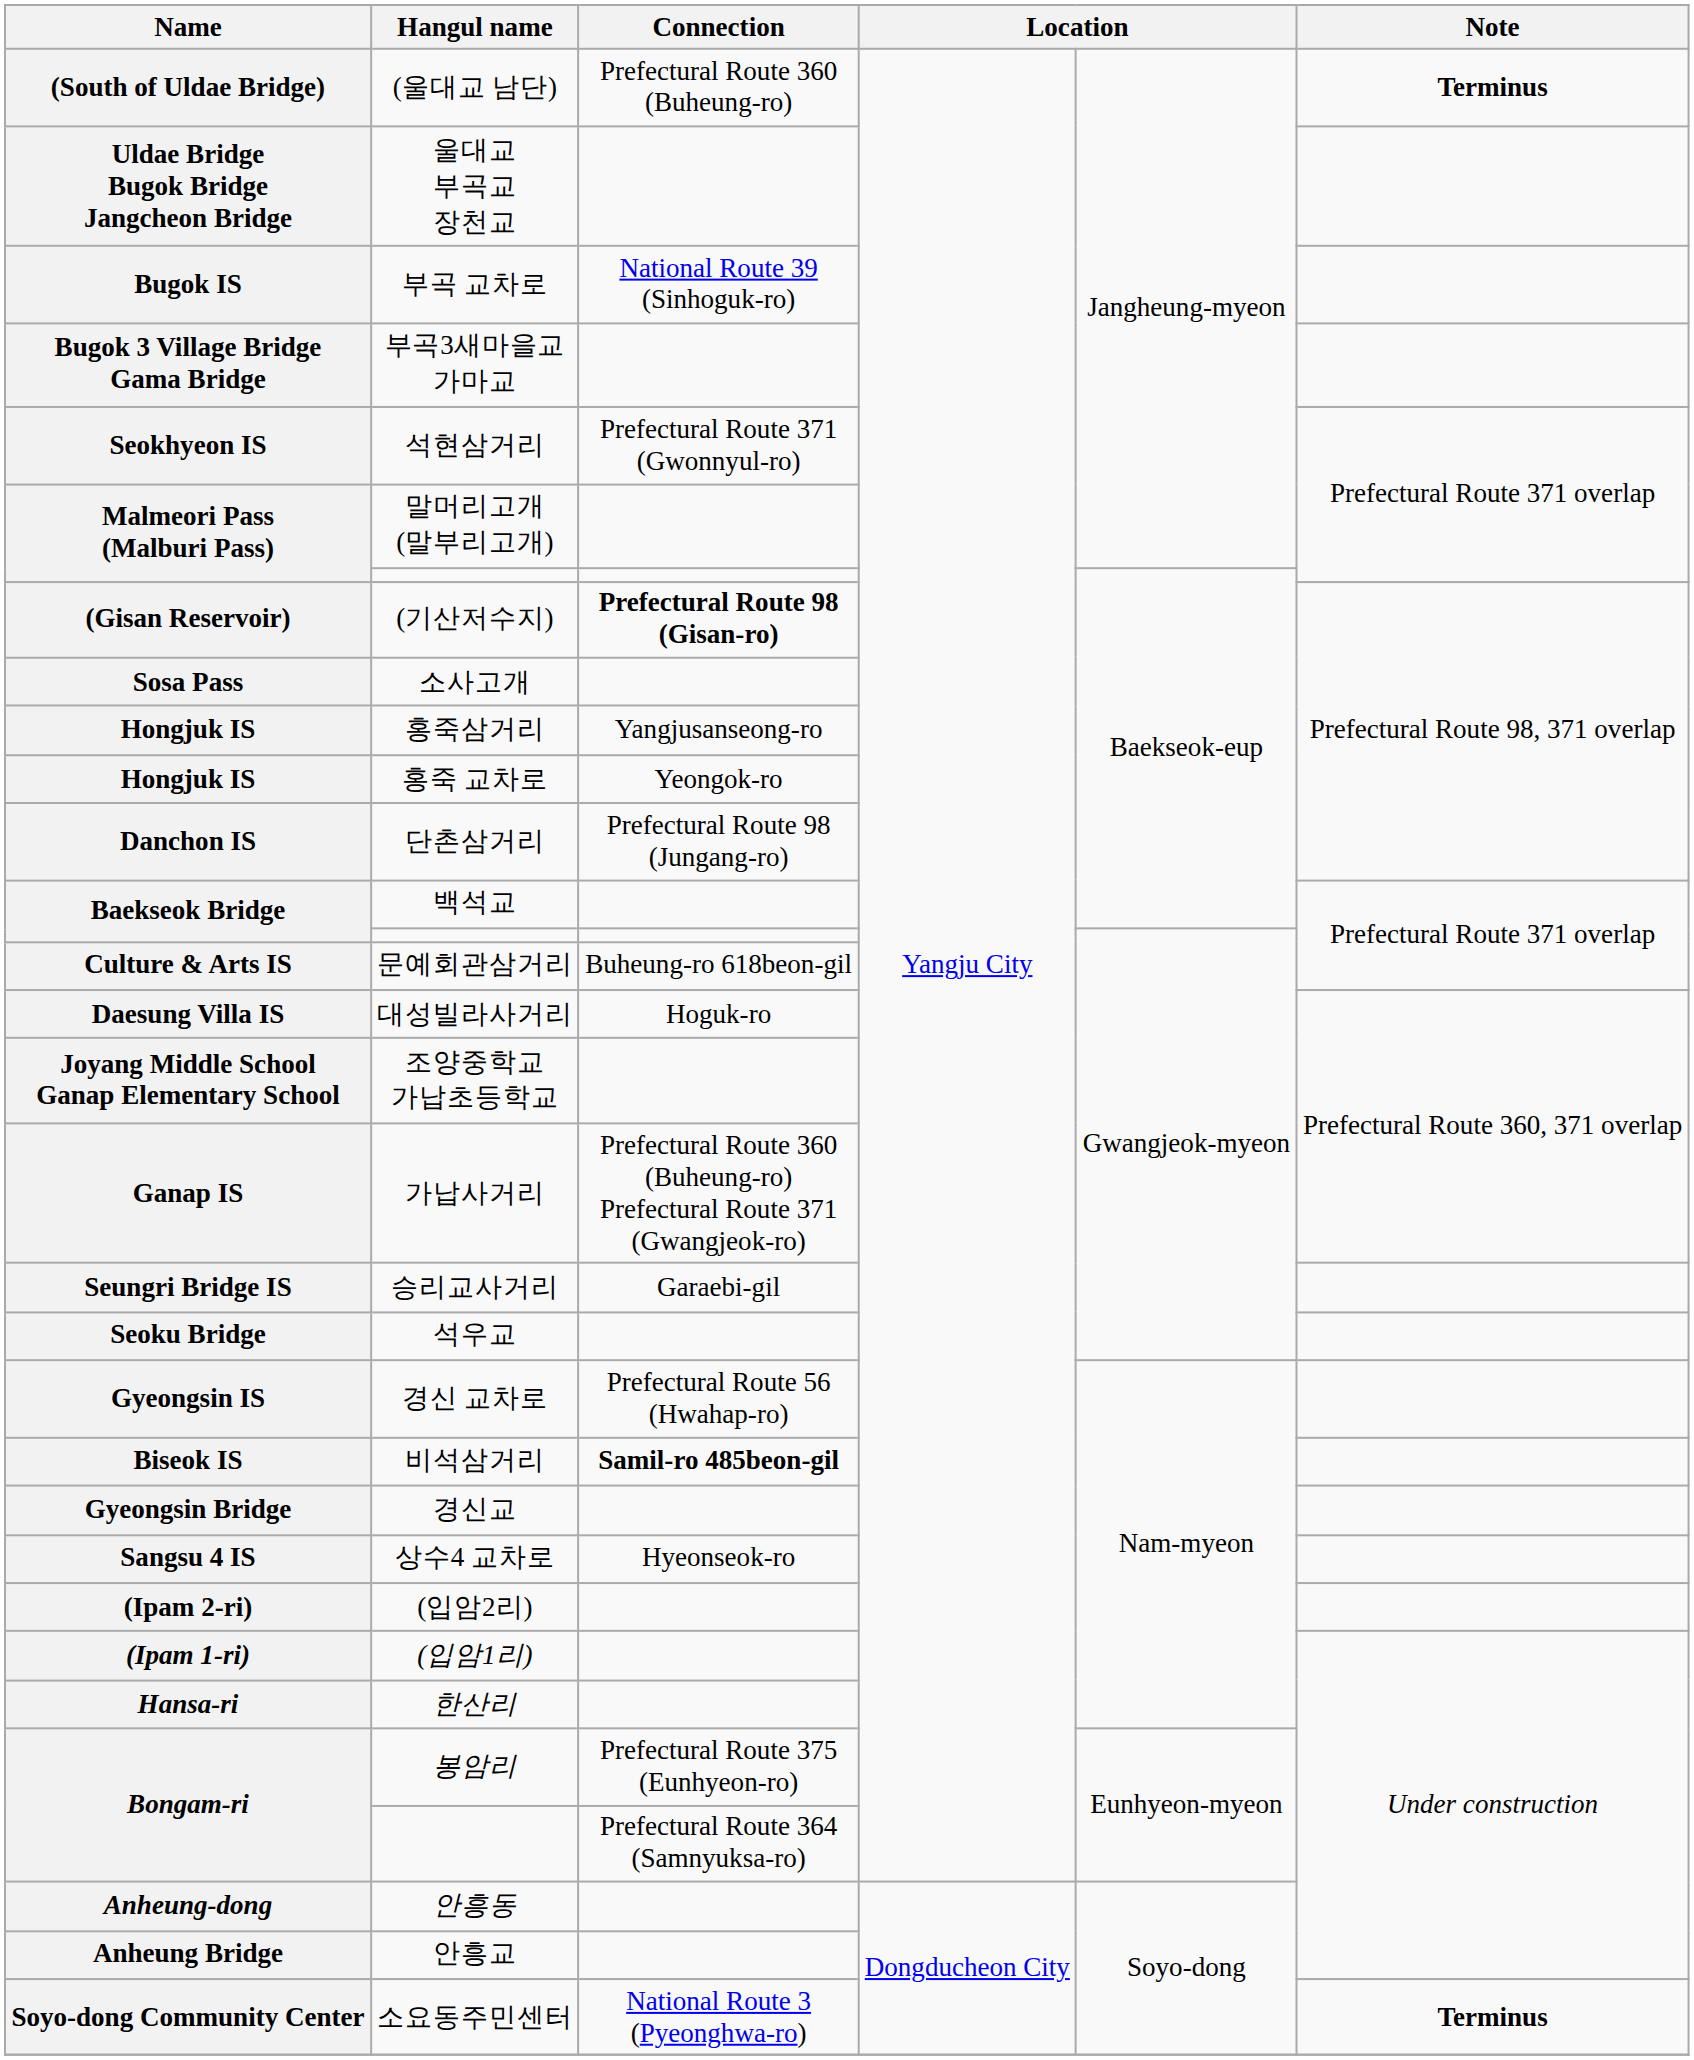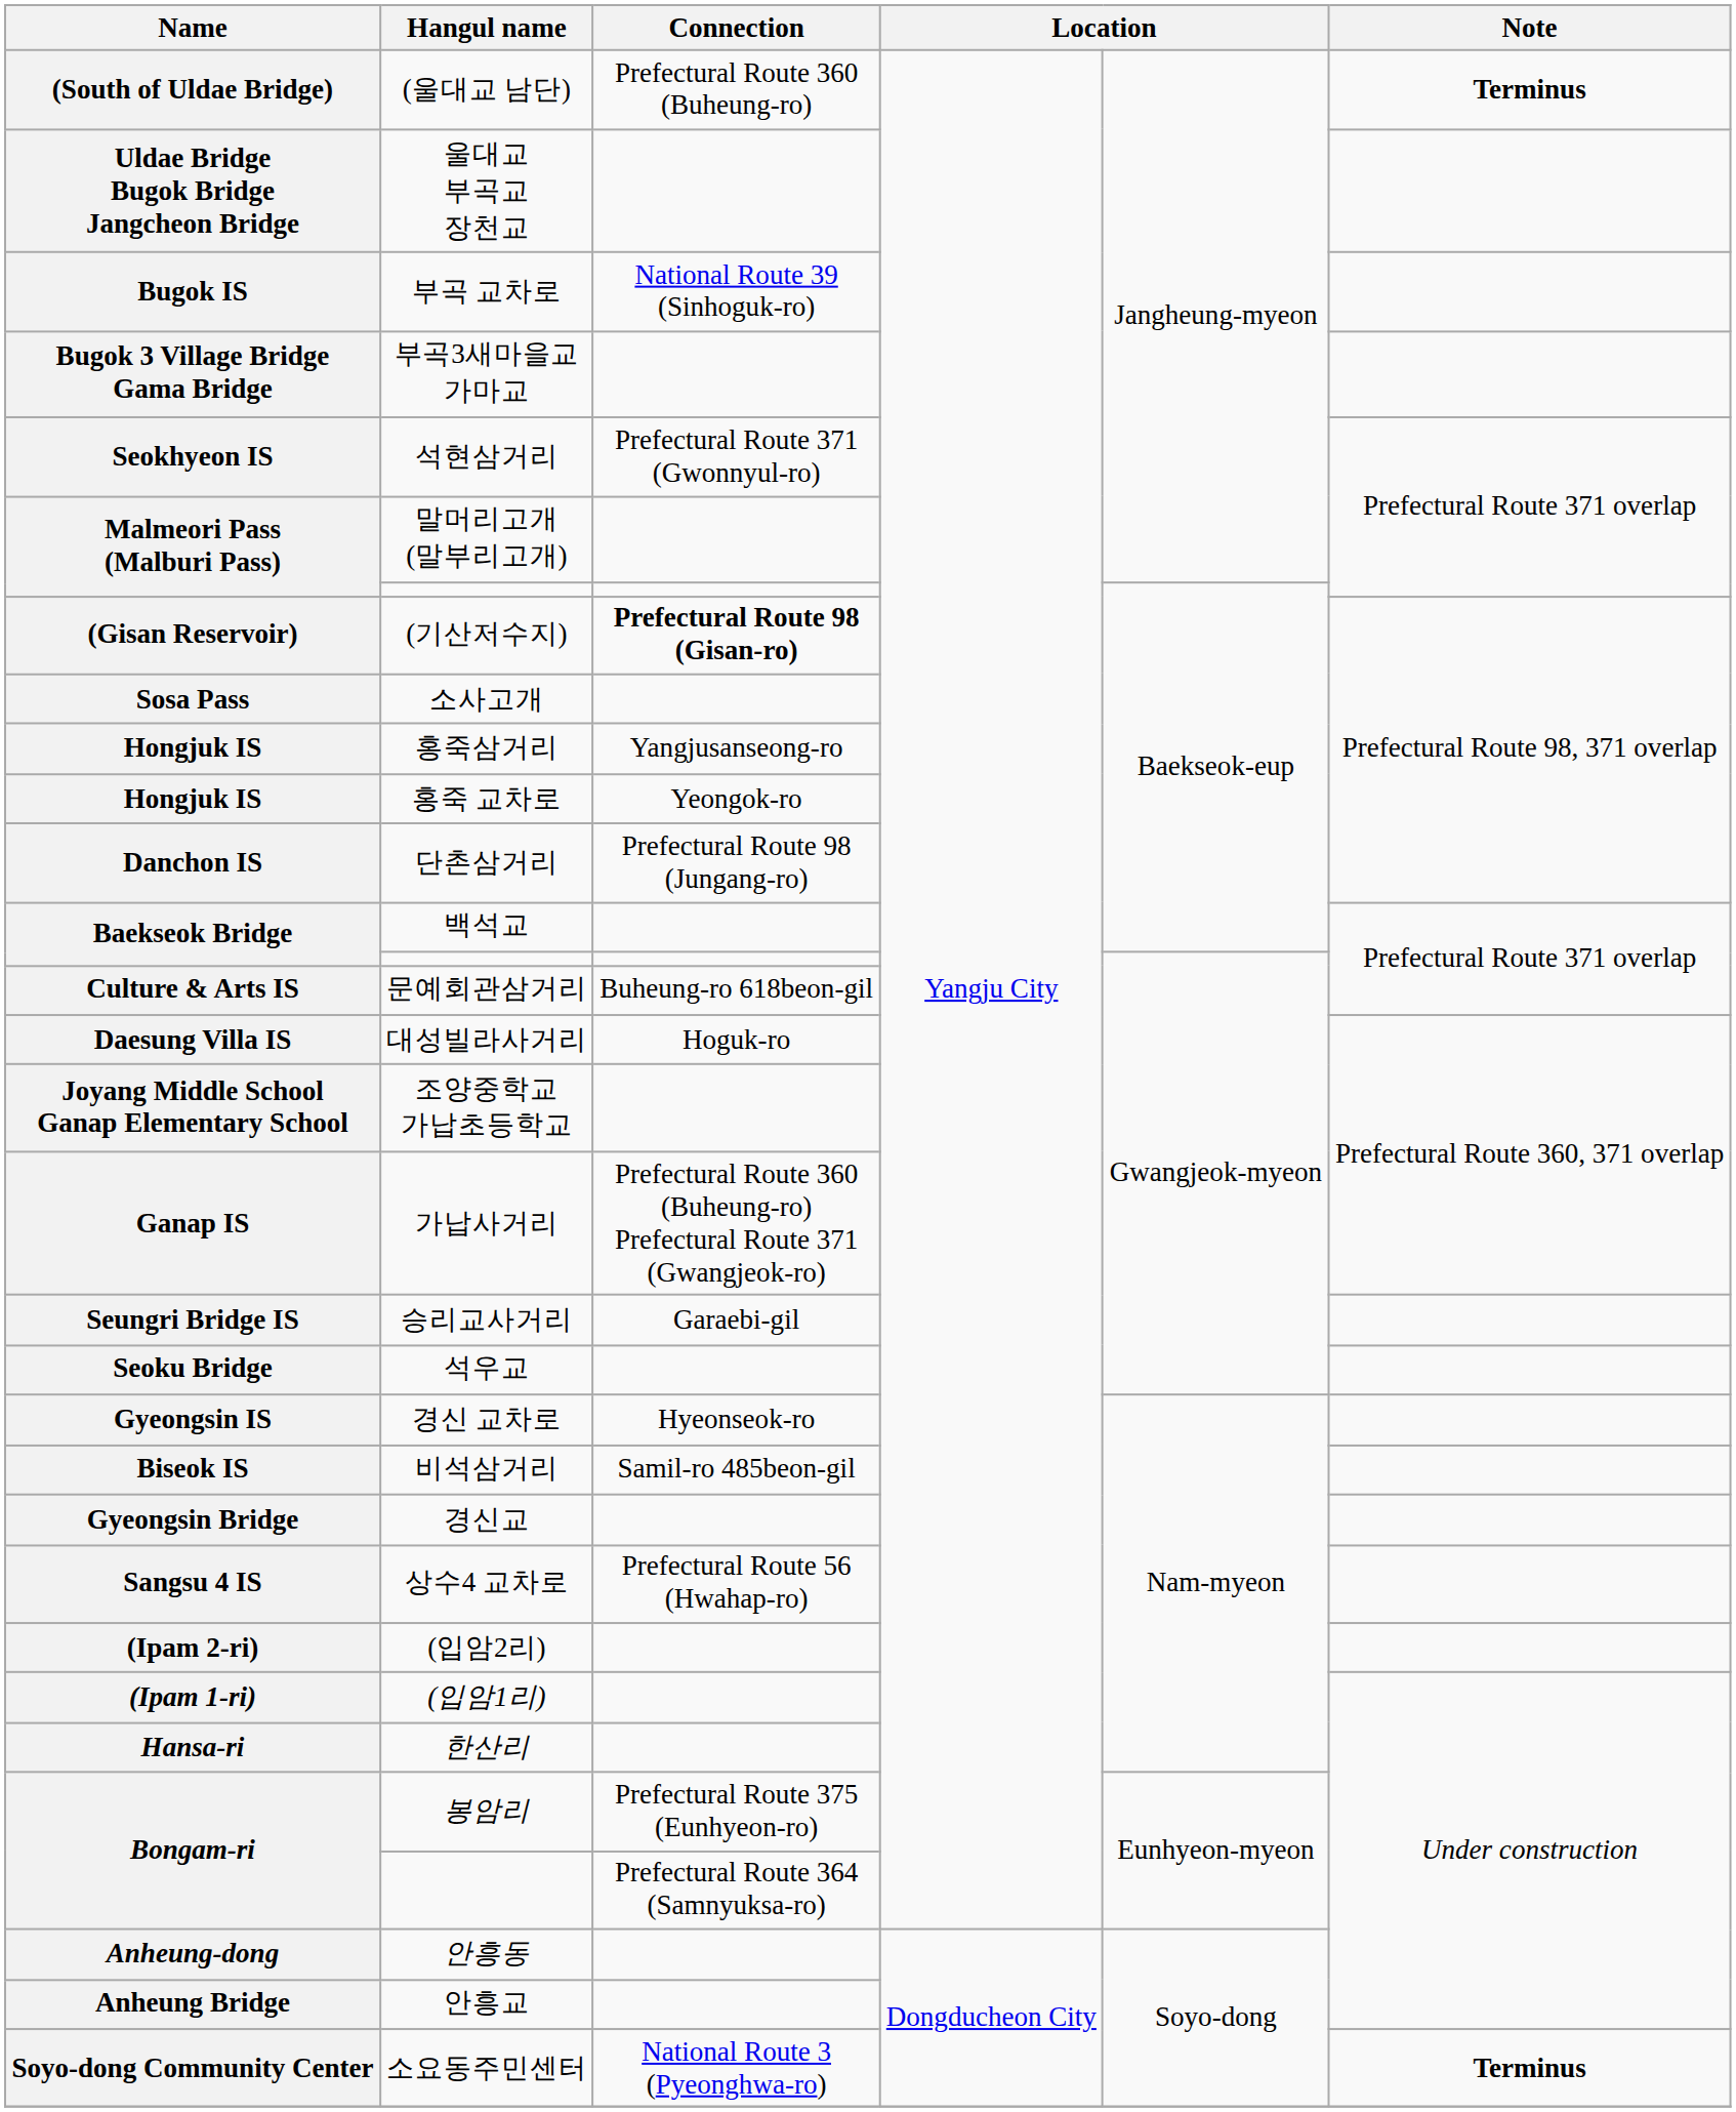경신 교차로 | Connection: Prefectural Route 56 (Hwahap-ro) -> Hyeonseok-ro
비석삼거리 | Connection: bold -> normal
상수4 교차로 | Connection: Hyeonseok-ro -> Prefectural Route 56 (Hwahap-ro)
